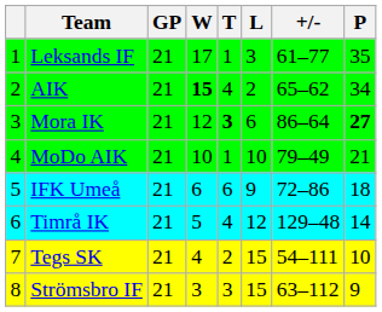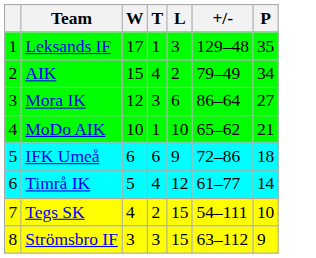- column: GP | 21 | 21 | 21 | 21 | 21 | 21 | 21 | 21
Leksands IF | +/-: 61–77 -> 129–48
AIK | W: bold -> normal
AIK | +/-: 65–62 -> 79–49
Mora IK | T: bold -> normal
Mora IK | P: bold -> normal
MoDo AIK | +/-: 79–49 -> 65–62
Timrå IK | +/-: 129–48 -> 61–77
